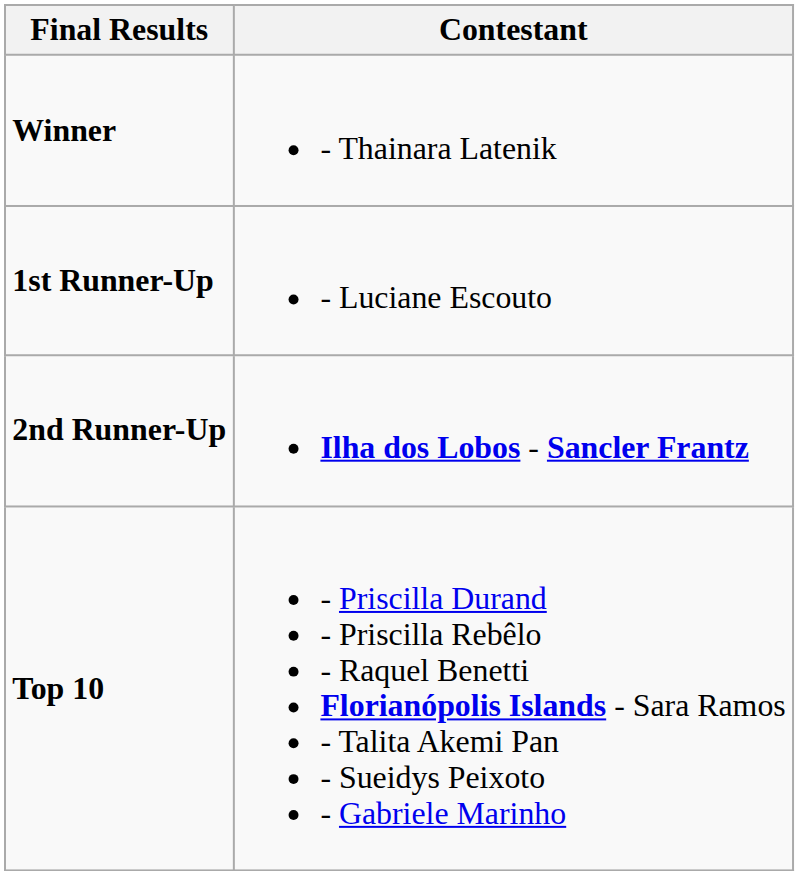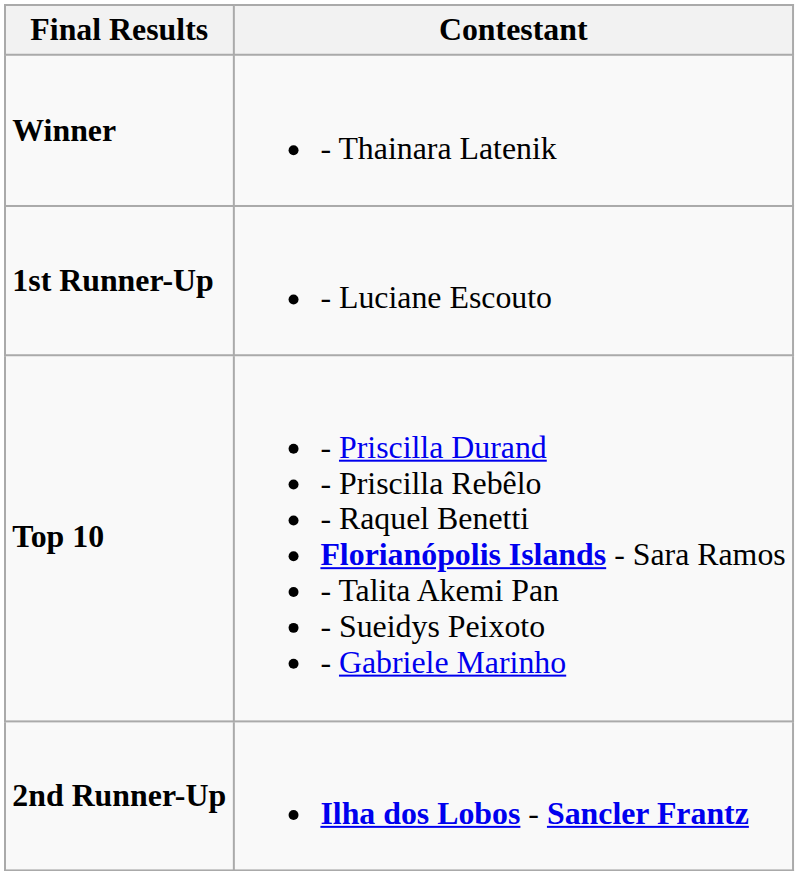rows swapped: 2nd Runner-Up <-> Top 10
